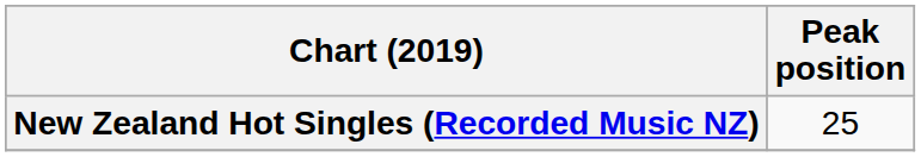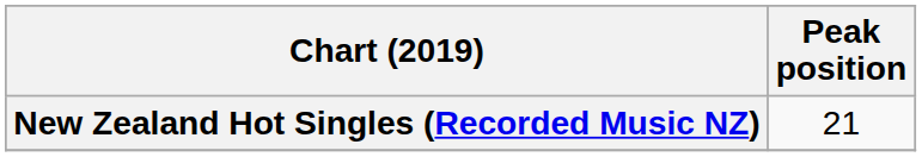New Zealand Hot Singles (Recorded Music NZ) | Peak position: 25 -> 21
